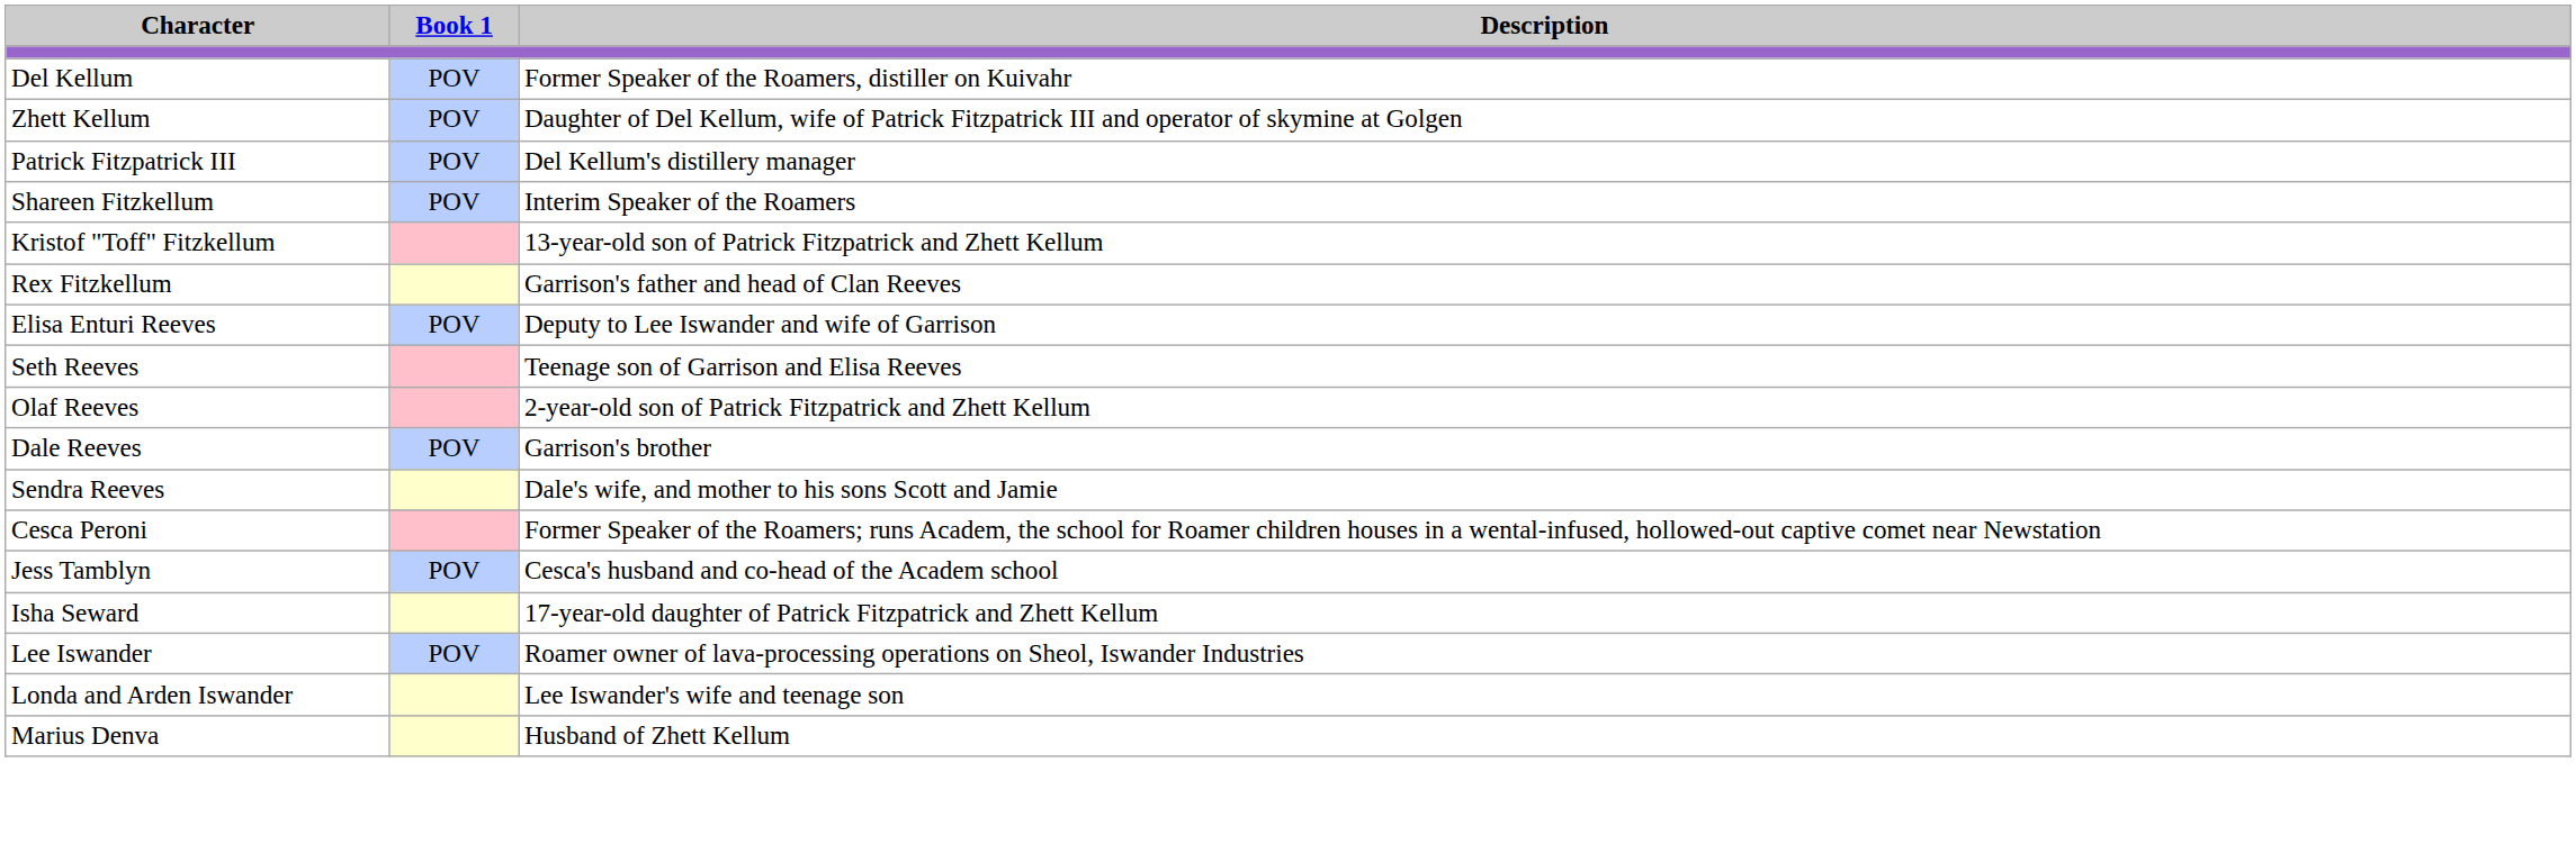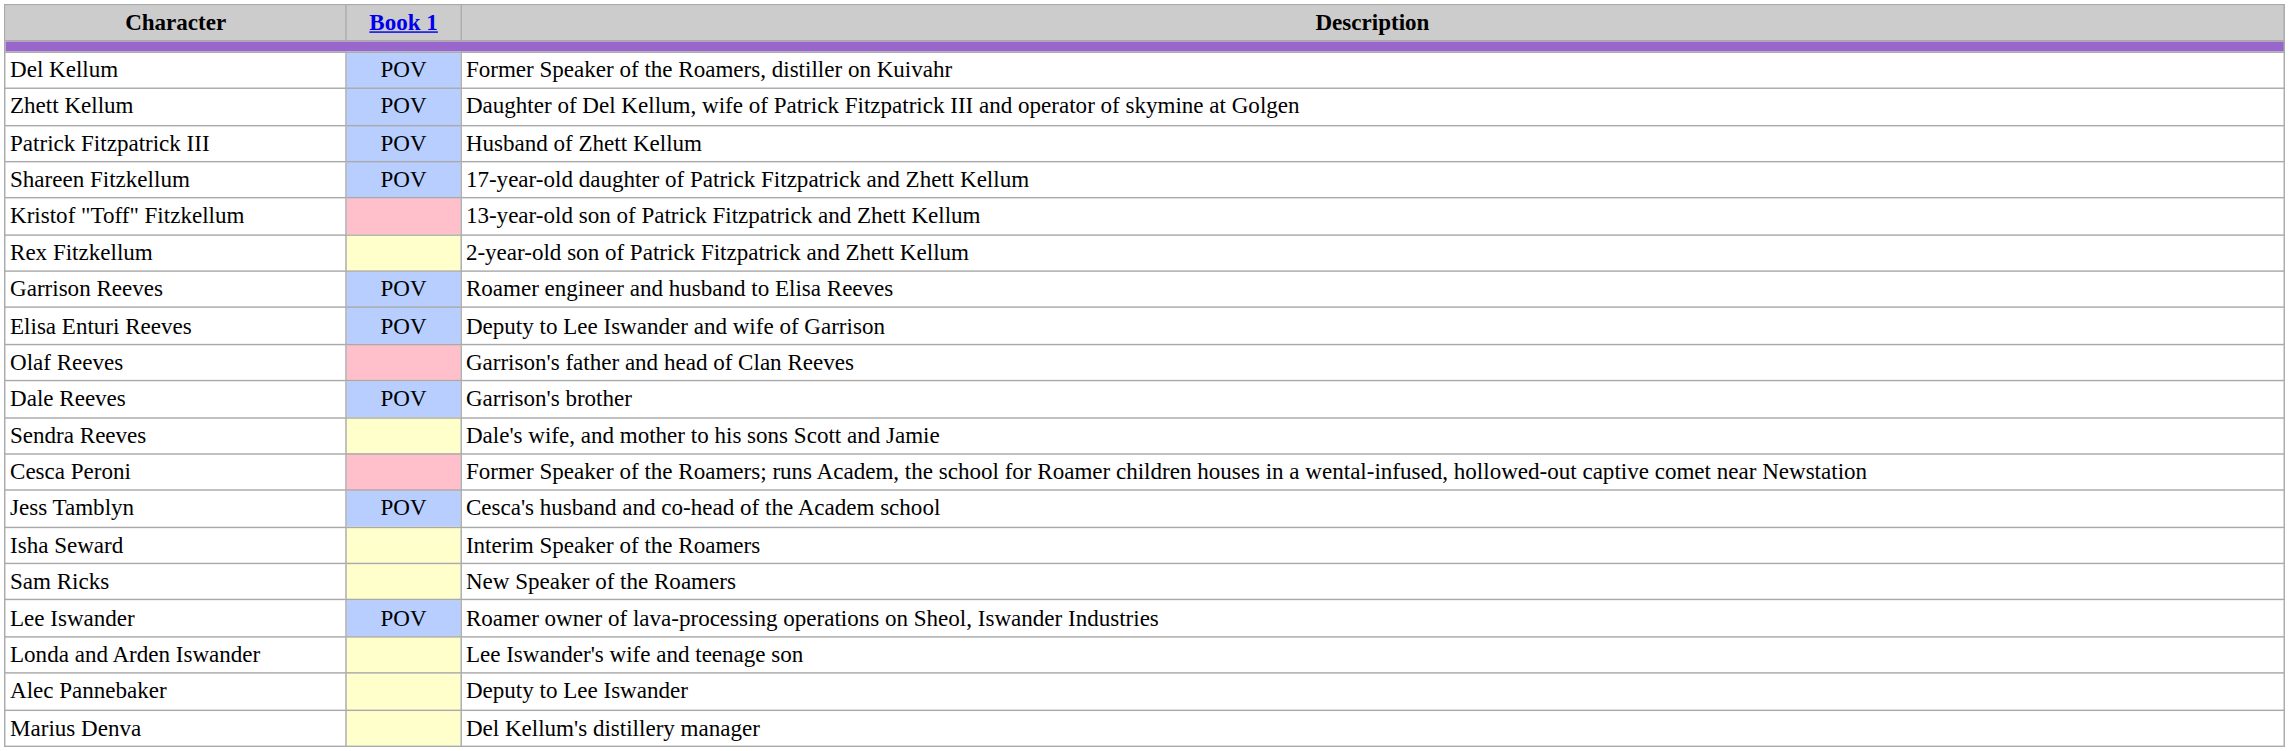Patrick Fitzpatrick III | Description: Del Kellum's distillery manager -> Husband of Zhett Kellum
Shareen Fitzkellum | Description: Interim Speaker of the Roamers -> 17-year-old daughter of Patrick Fitzpatrick and Zhett Kellum
Rex Fitzkellum | Description: Garrison's father and head of Clan Reeves -> 2-year-old son of Patrick Fitzpatrick and Zhett Kellum
+ row: Garrison Reeves | POV | Roamer engineer and husband to Elisa Reeves
- row: Seth Reeves | Teenage son of Garrison and Elisa Reeves
Olaf Reeves | Description: 2-year-old son of Patrick Fitzpatrick and Zhett Kellum -> Garrison's father and head of Clan Reeves
Isha Seward | Description: 17-year-old daughter of Patrick Fitzpatrick and Zhett Kellum -> Interim Speaker of the Roamers
+ row: Sam Ricks | New Speaker of the Roamers
+ row: Alec Pannebaker | Deputy to Lee Iswander
Marius Denva | Description: Husband of Zhett Kellum -> Del Kellum's distillery manager
